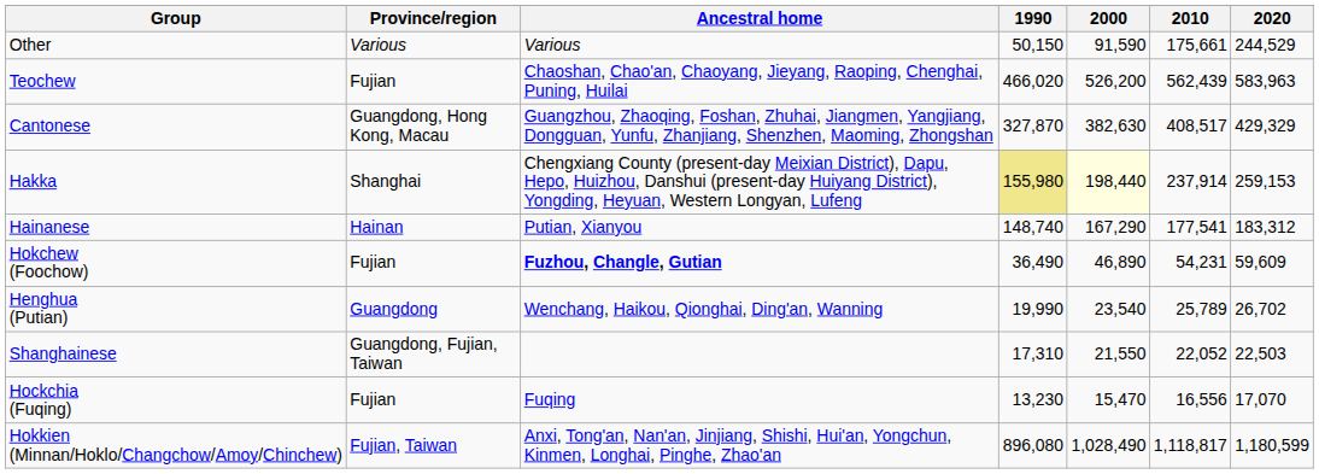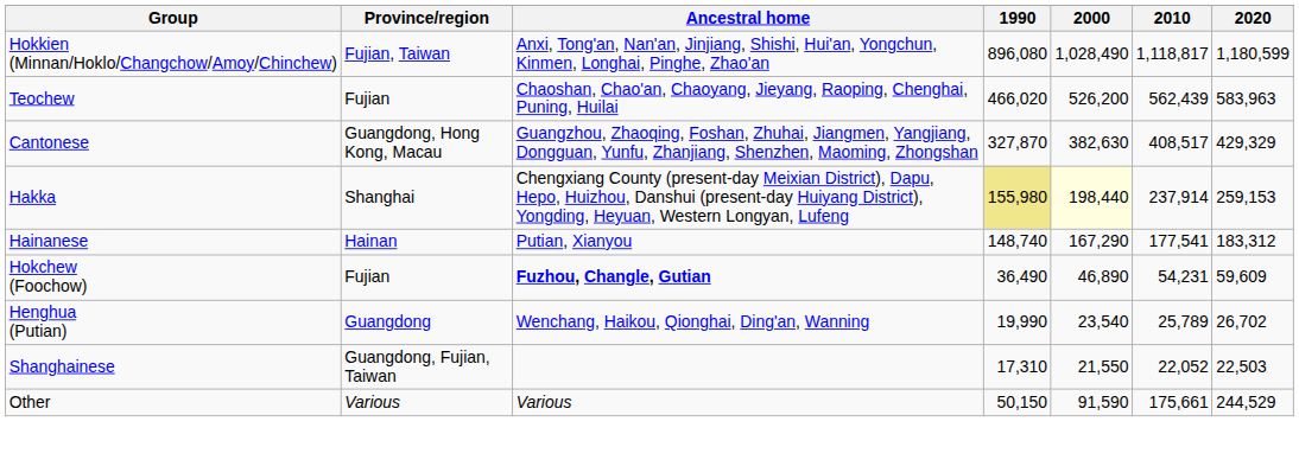rows swapped: Hokkien (Minnan/Hoklo/Changchow/Amoy/Chinchew) <-> Other
- row: Hockchia (Fuqing) | Fujian | Fuqing | 13,230 | 15,470 | 16,556 | 17,070
